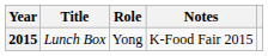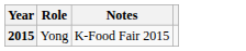- column: Title | Lunch Box
